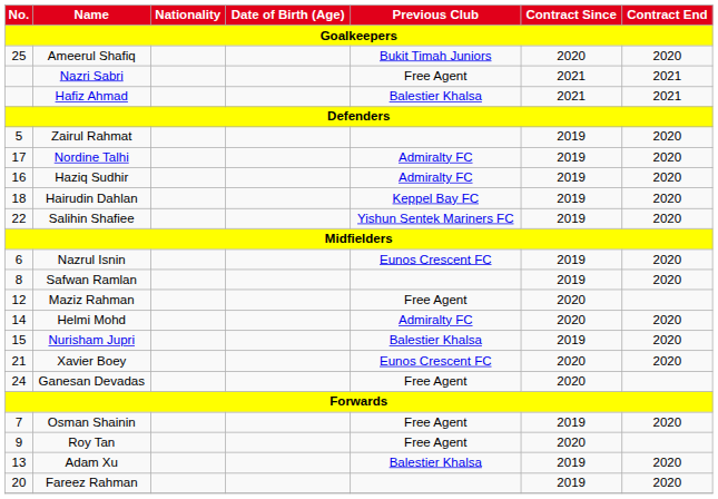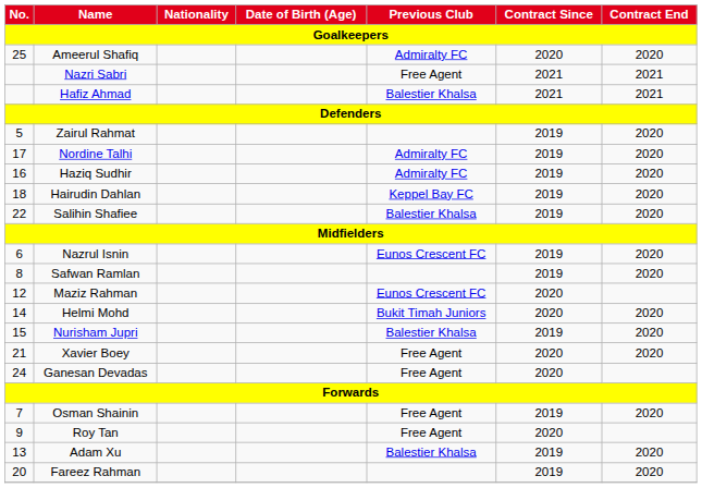Ameerul Shafiq | Previous Club: Bukit Timah Juniors -> Admiralty FC
Salihin Shafiee | Previous Club: Yishun Sentek Mariners FC -> Balestier Khalsa
Maziz Rahman | Previous Club: Free Agent -> Eunos Crescent FC
Helmi Mohd | Previous Club: Admiralty FC -> Bukit Timah Juniors
Xavier Boey | Previous Club: Eunos Crescent FC -> Free Agent
